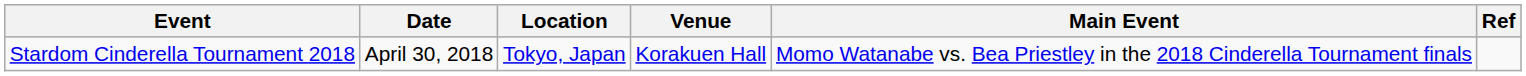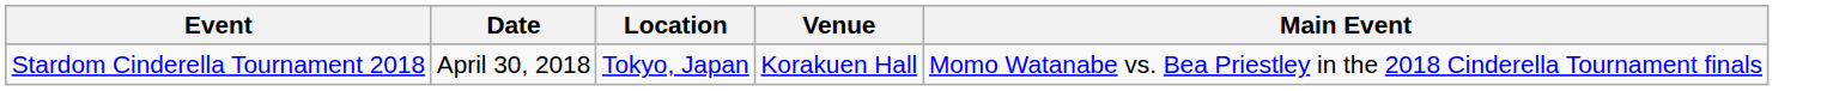- column: Ref
